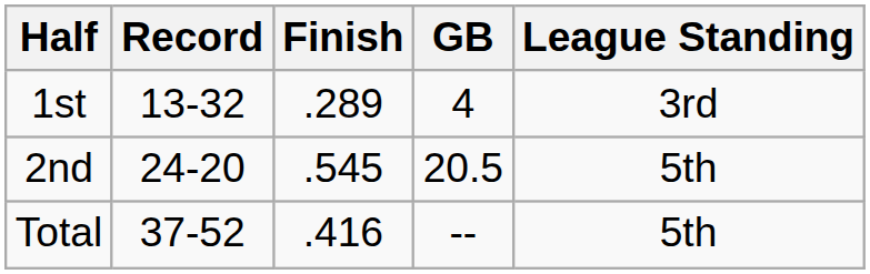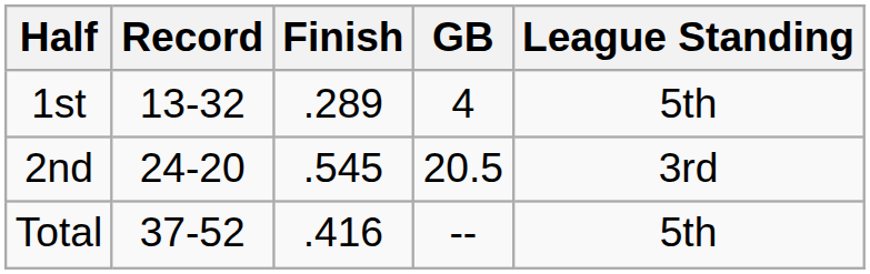1st | League Standing: 3rd -> 5th
2nd | League Standing: 5th -> 3rd
